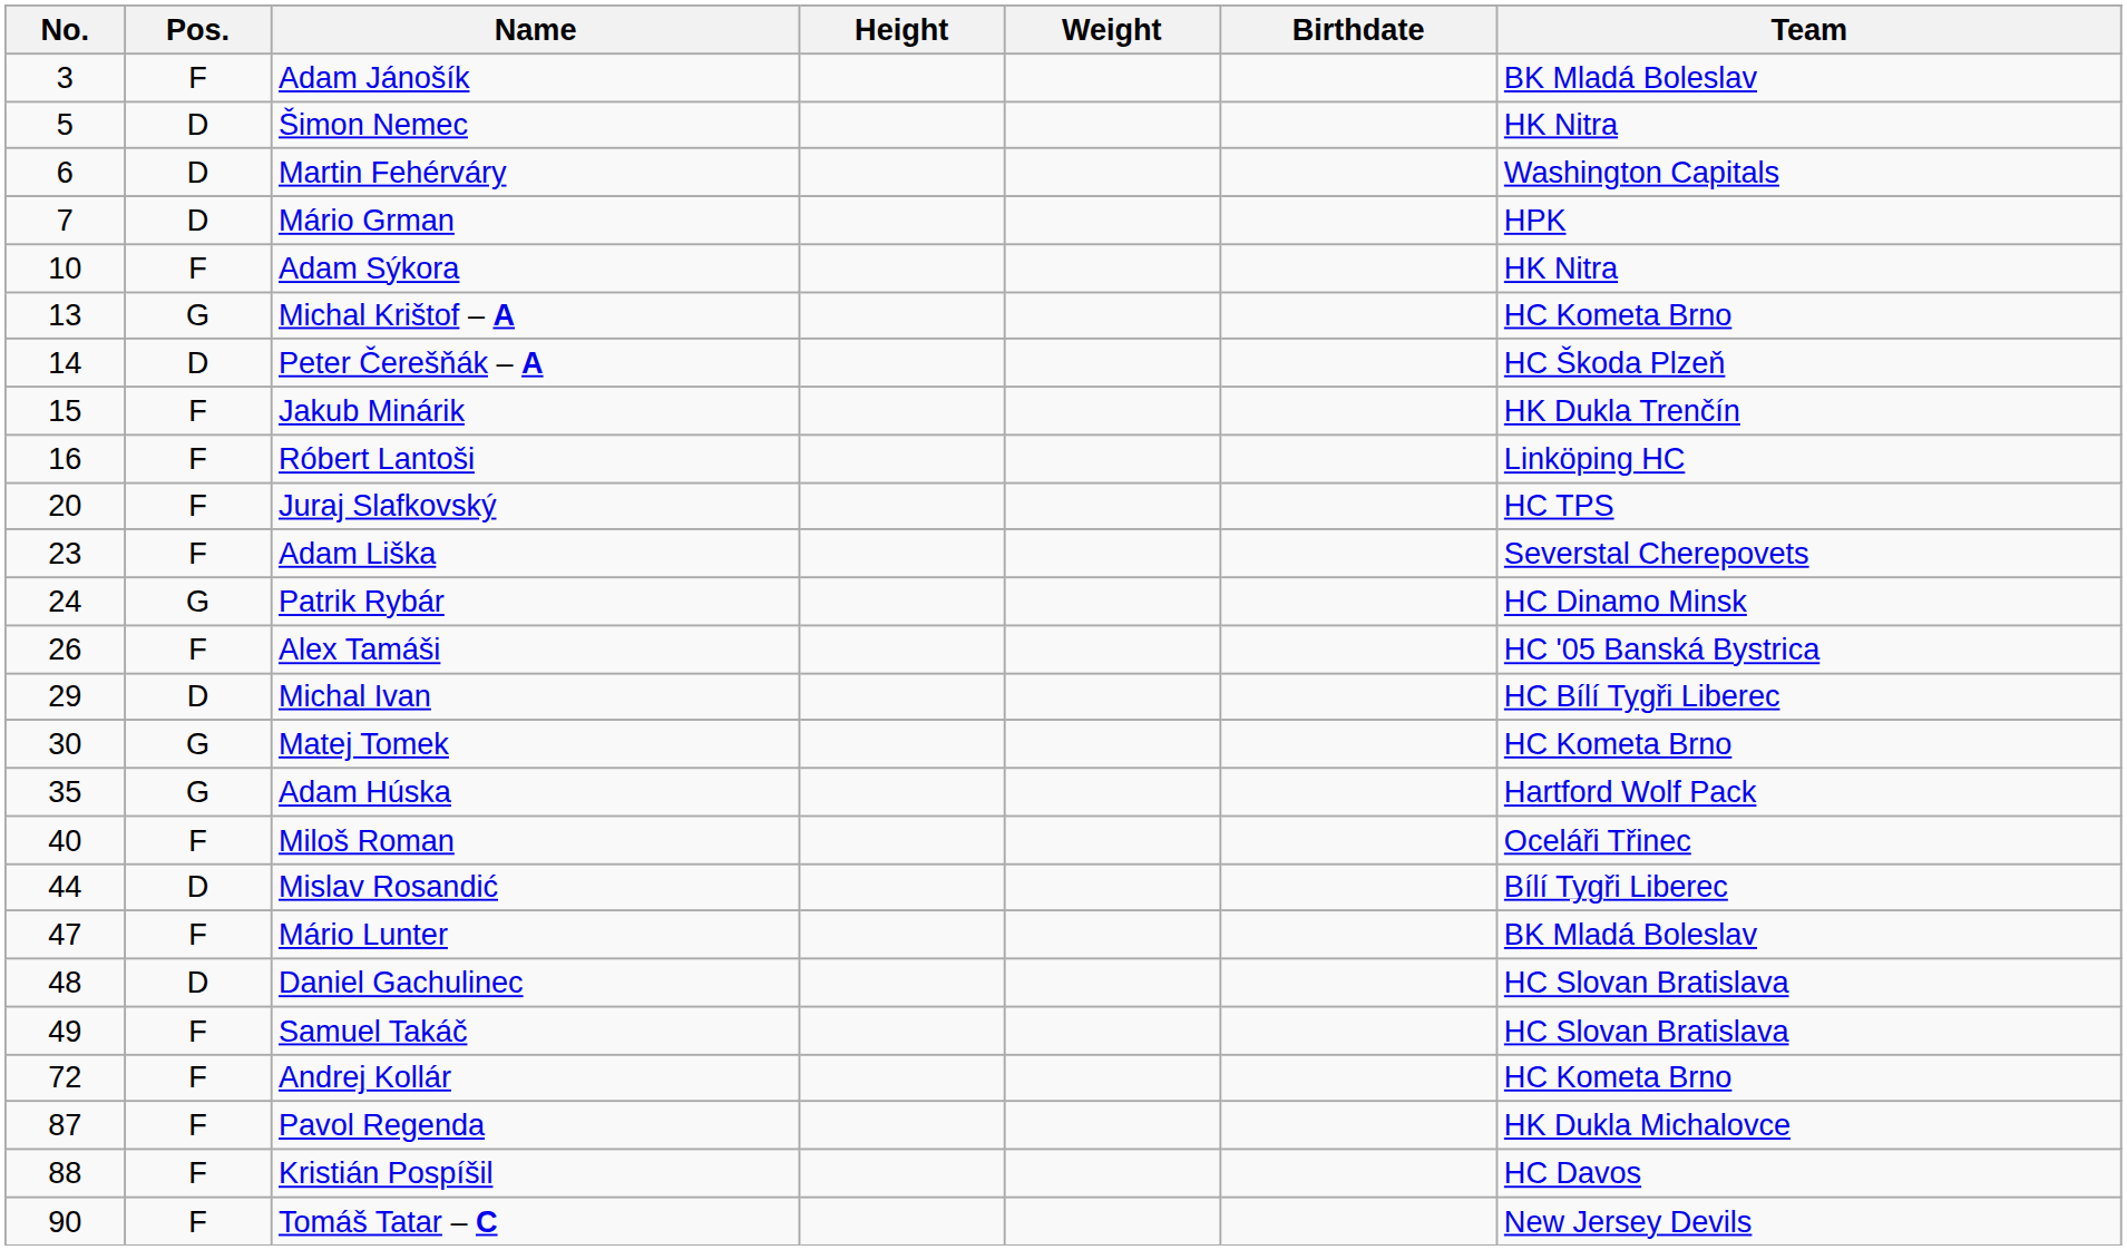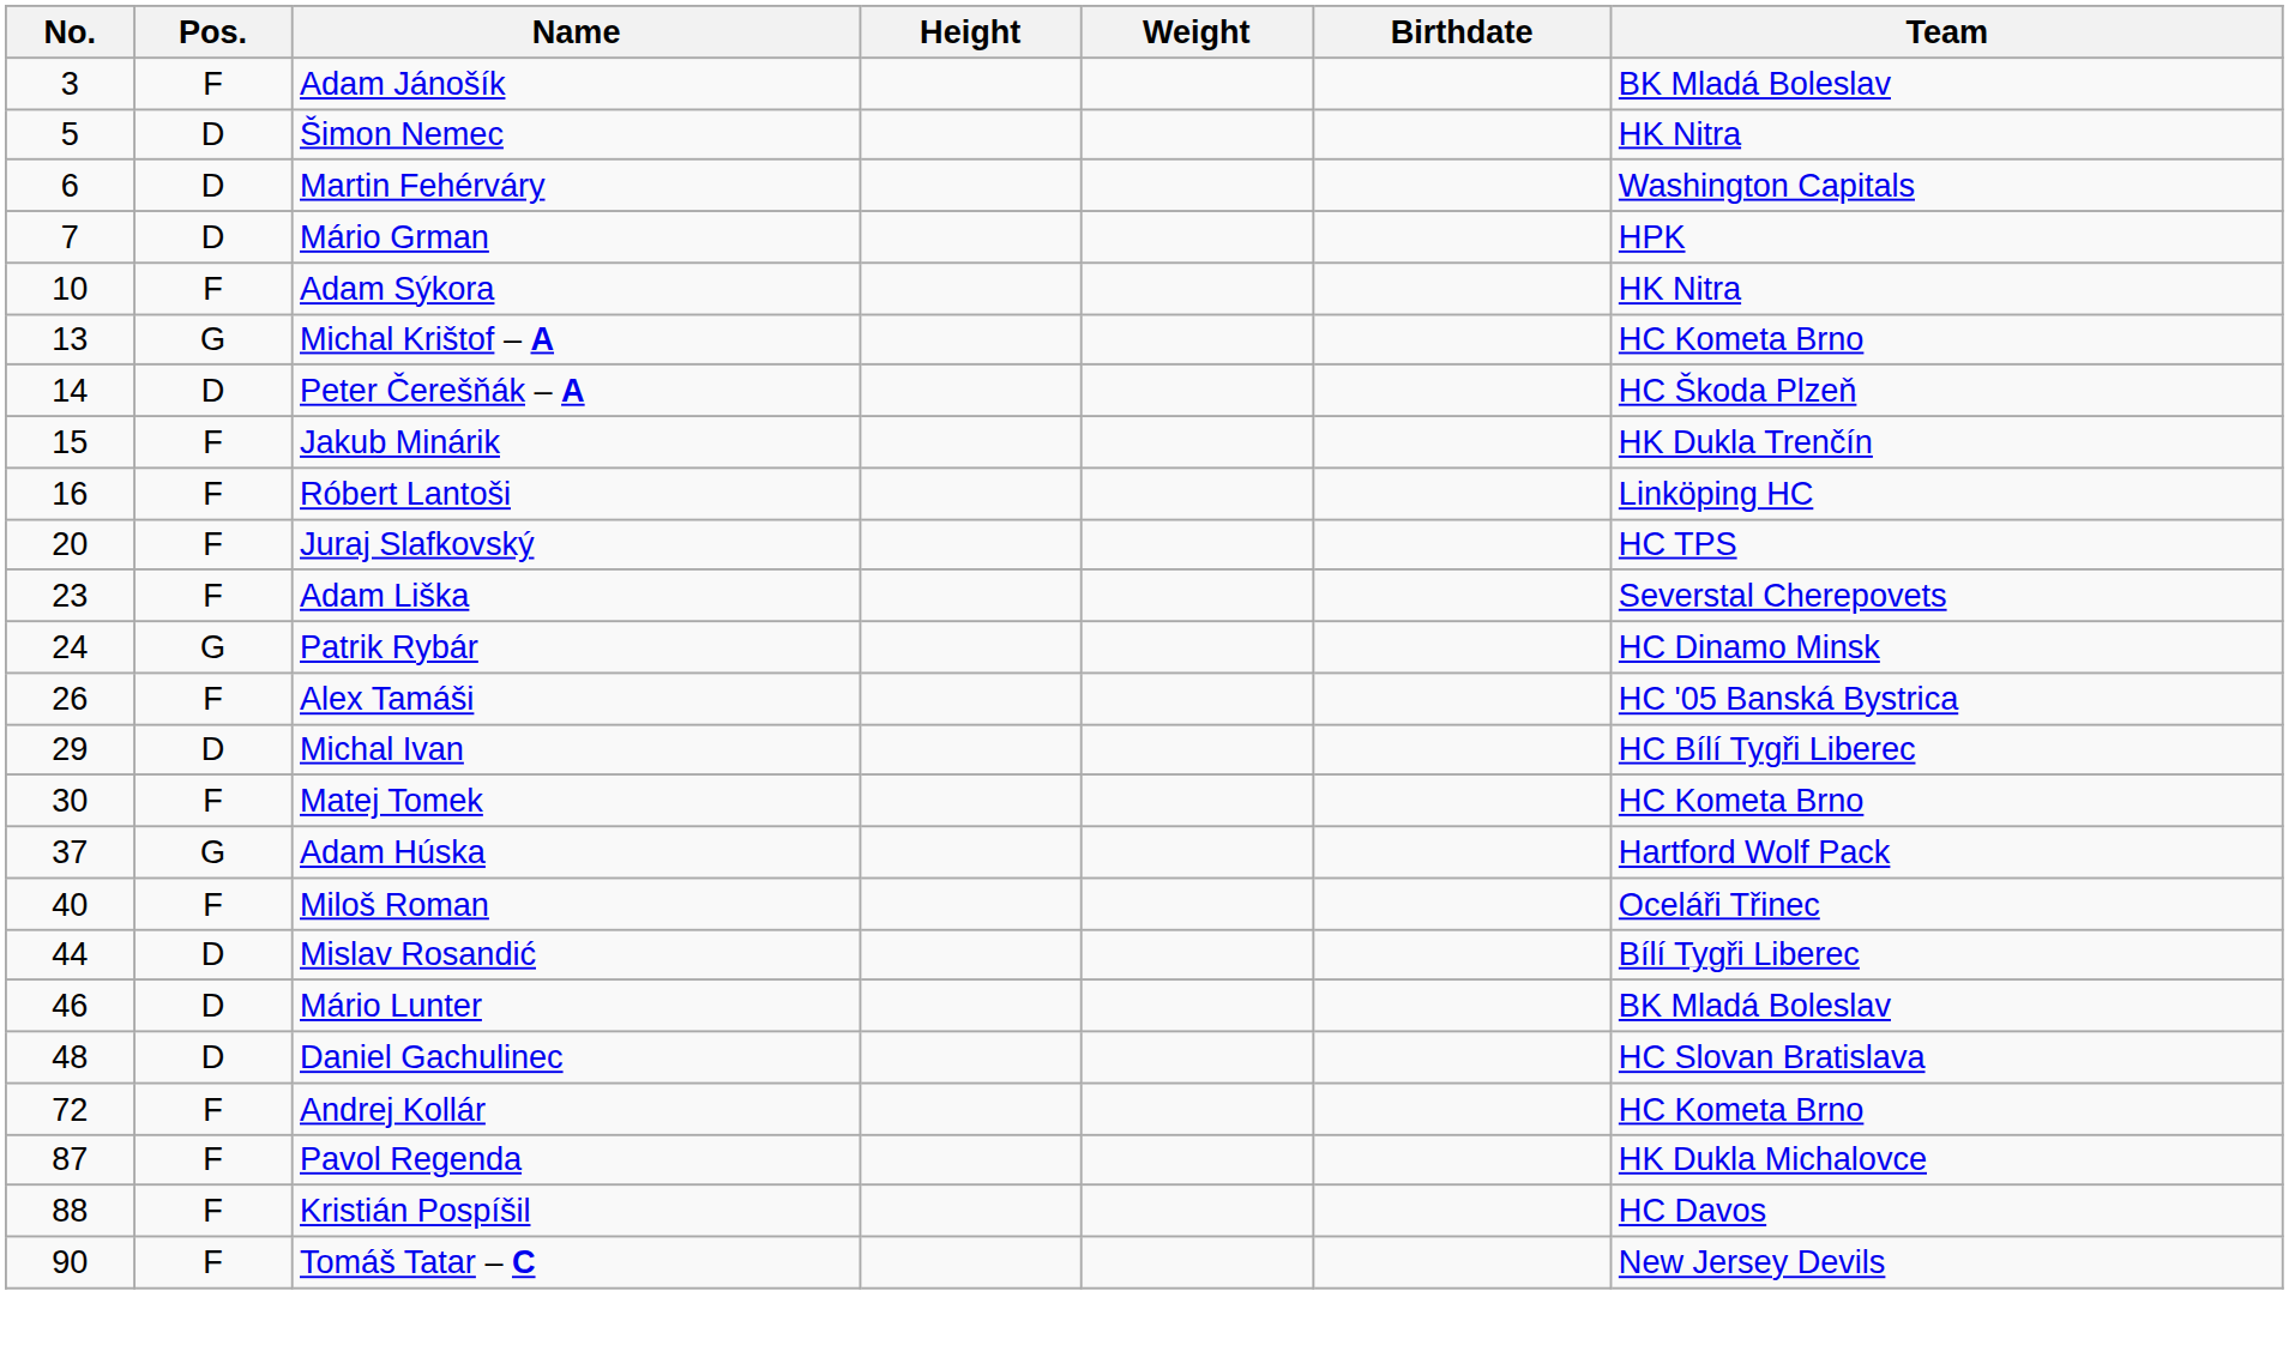Matej Tomek | Pos.: G -> F
Adam Húska | No.: 35 -> 37
Mário Lunter | No.: 47 -> 46
Mário Lunter | Pos.: F -> D
- row: 49 | F | Samuel Takáč | HC Slovan Bratislava
